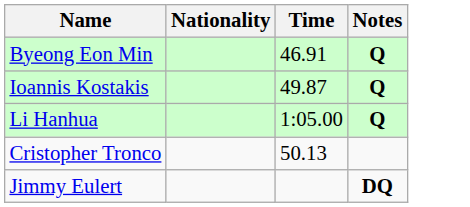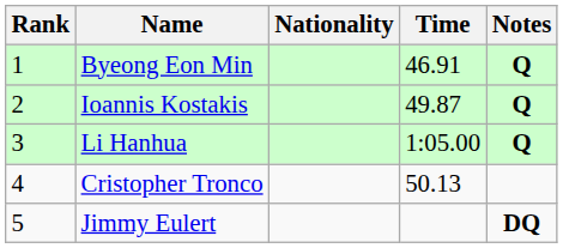+ column: Rank | 1 | 2 | 3 | 4 | 5
